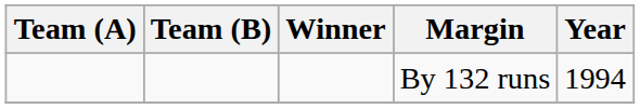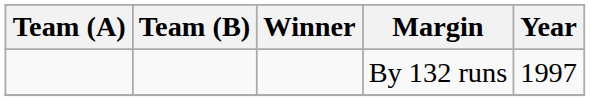By 132 runs | Year: 1994 -> 1997
